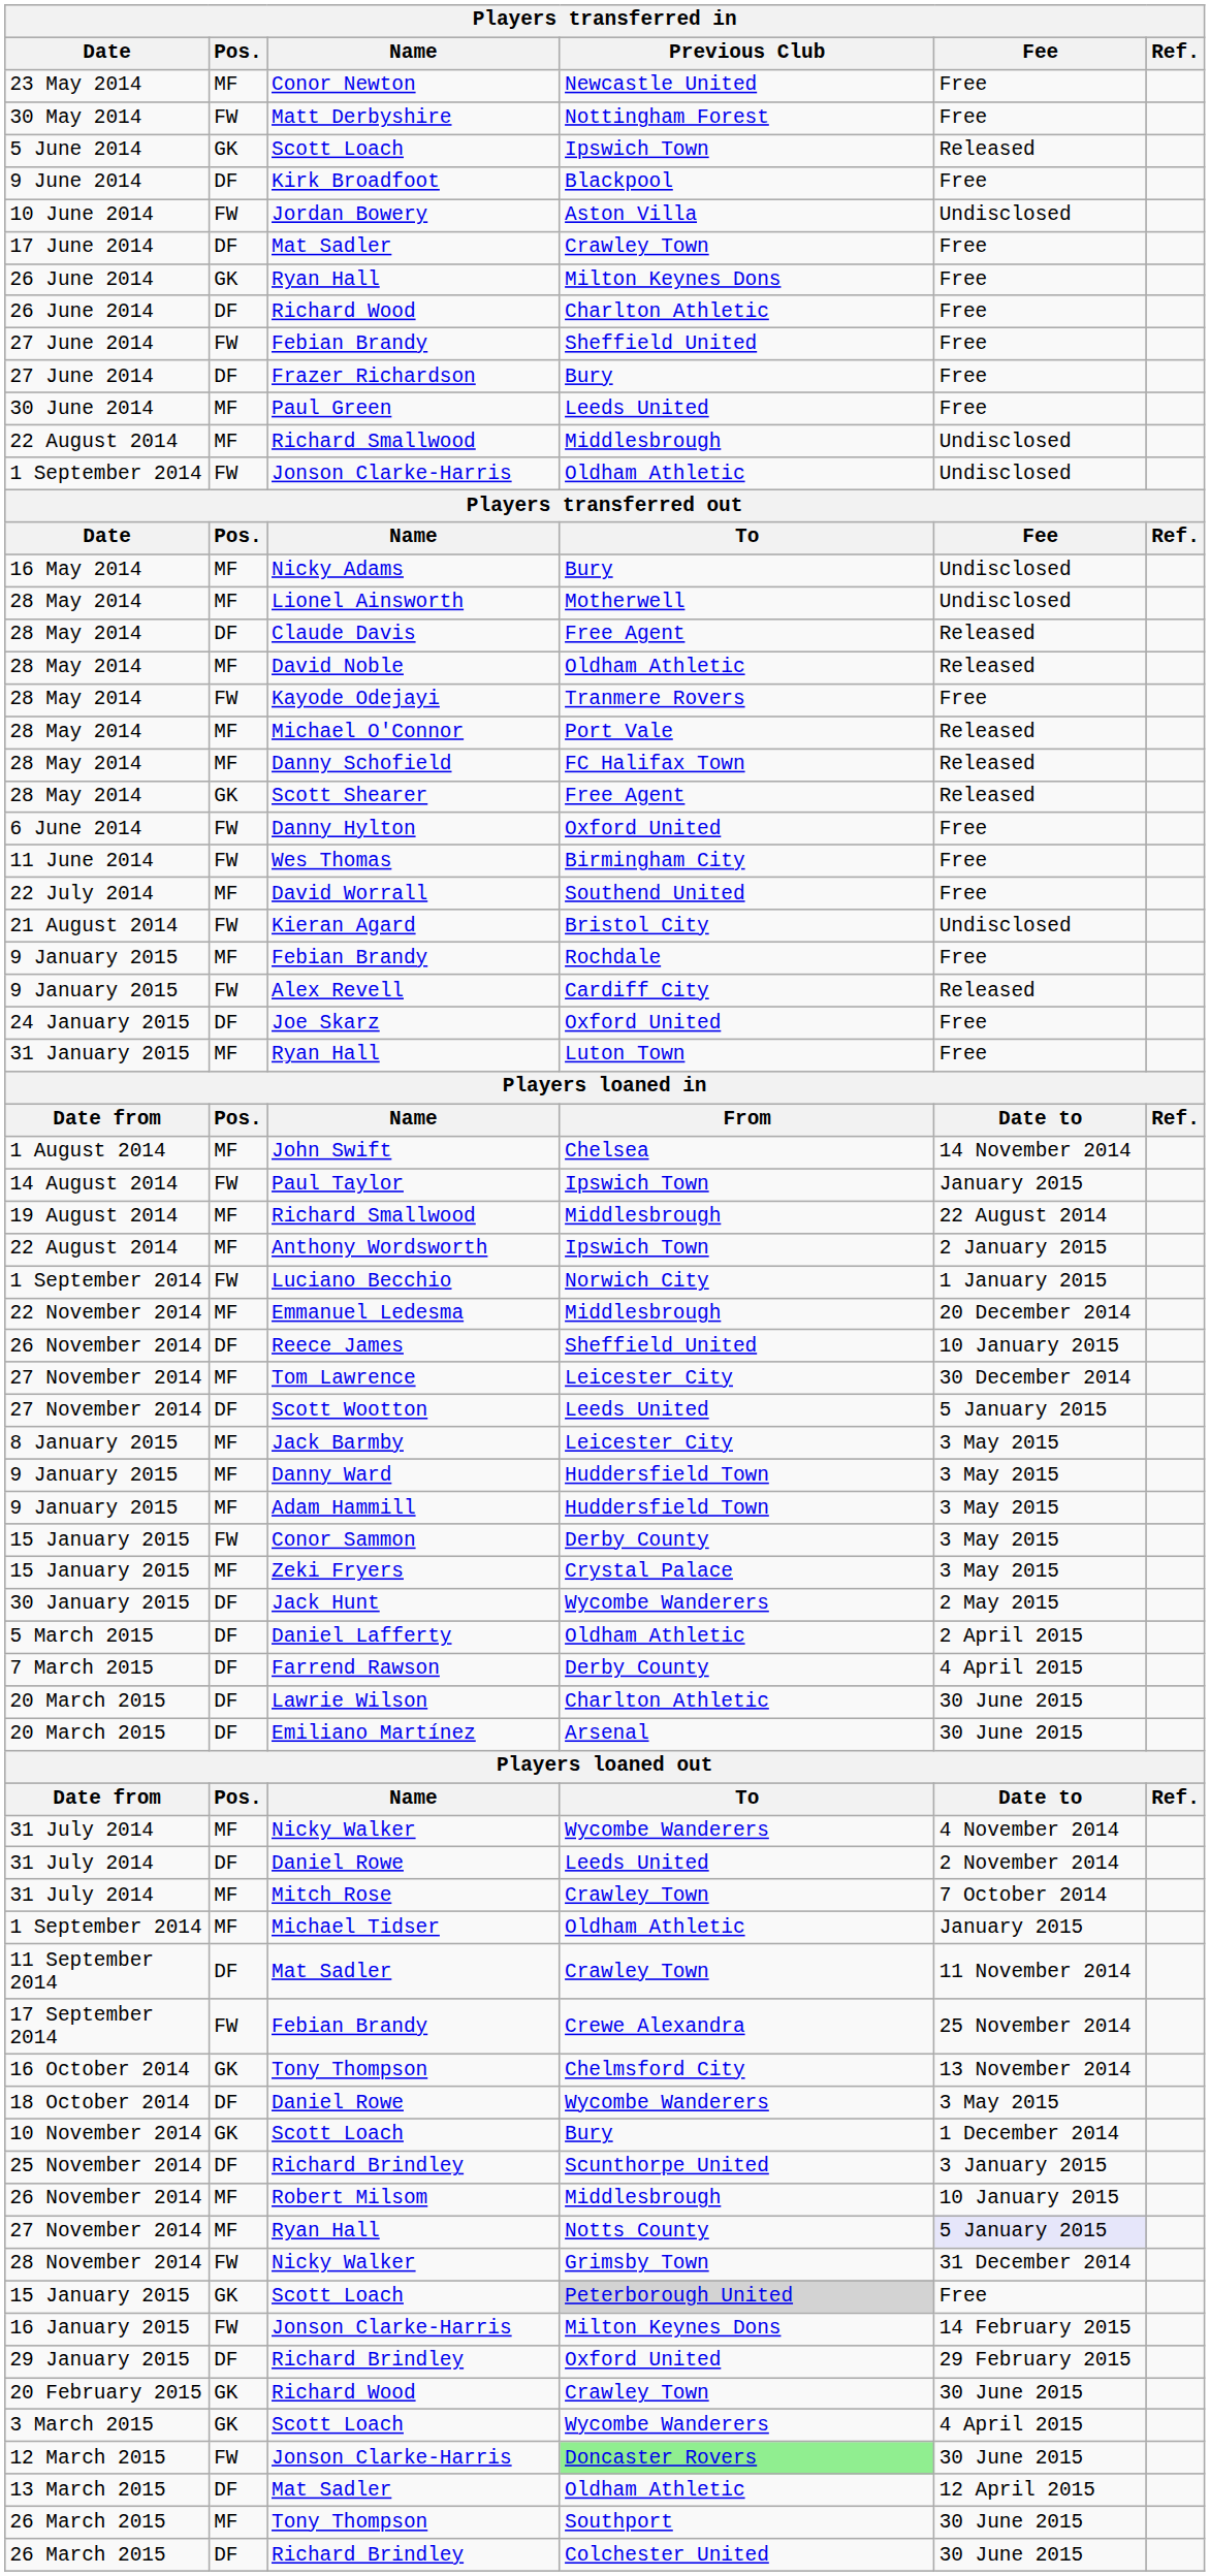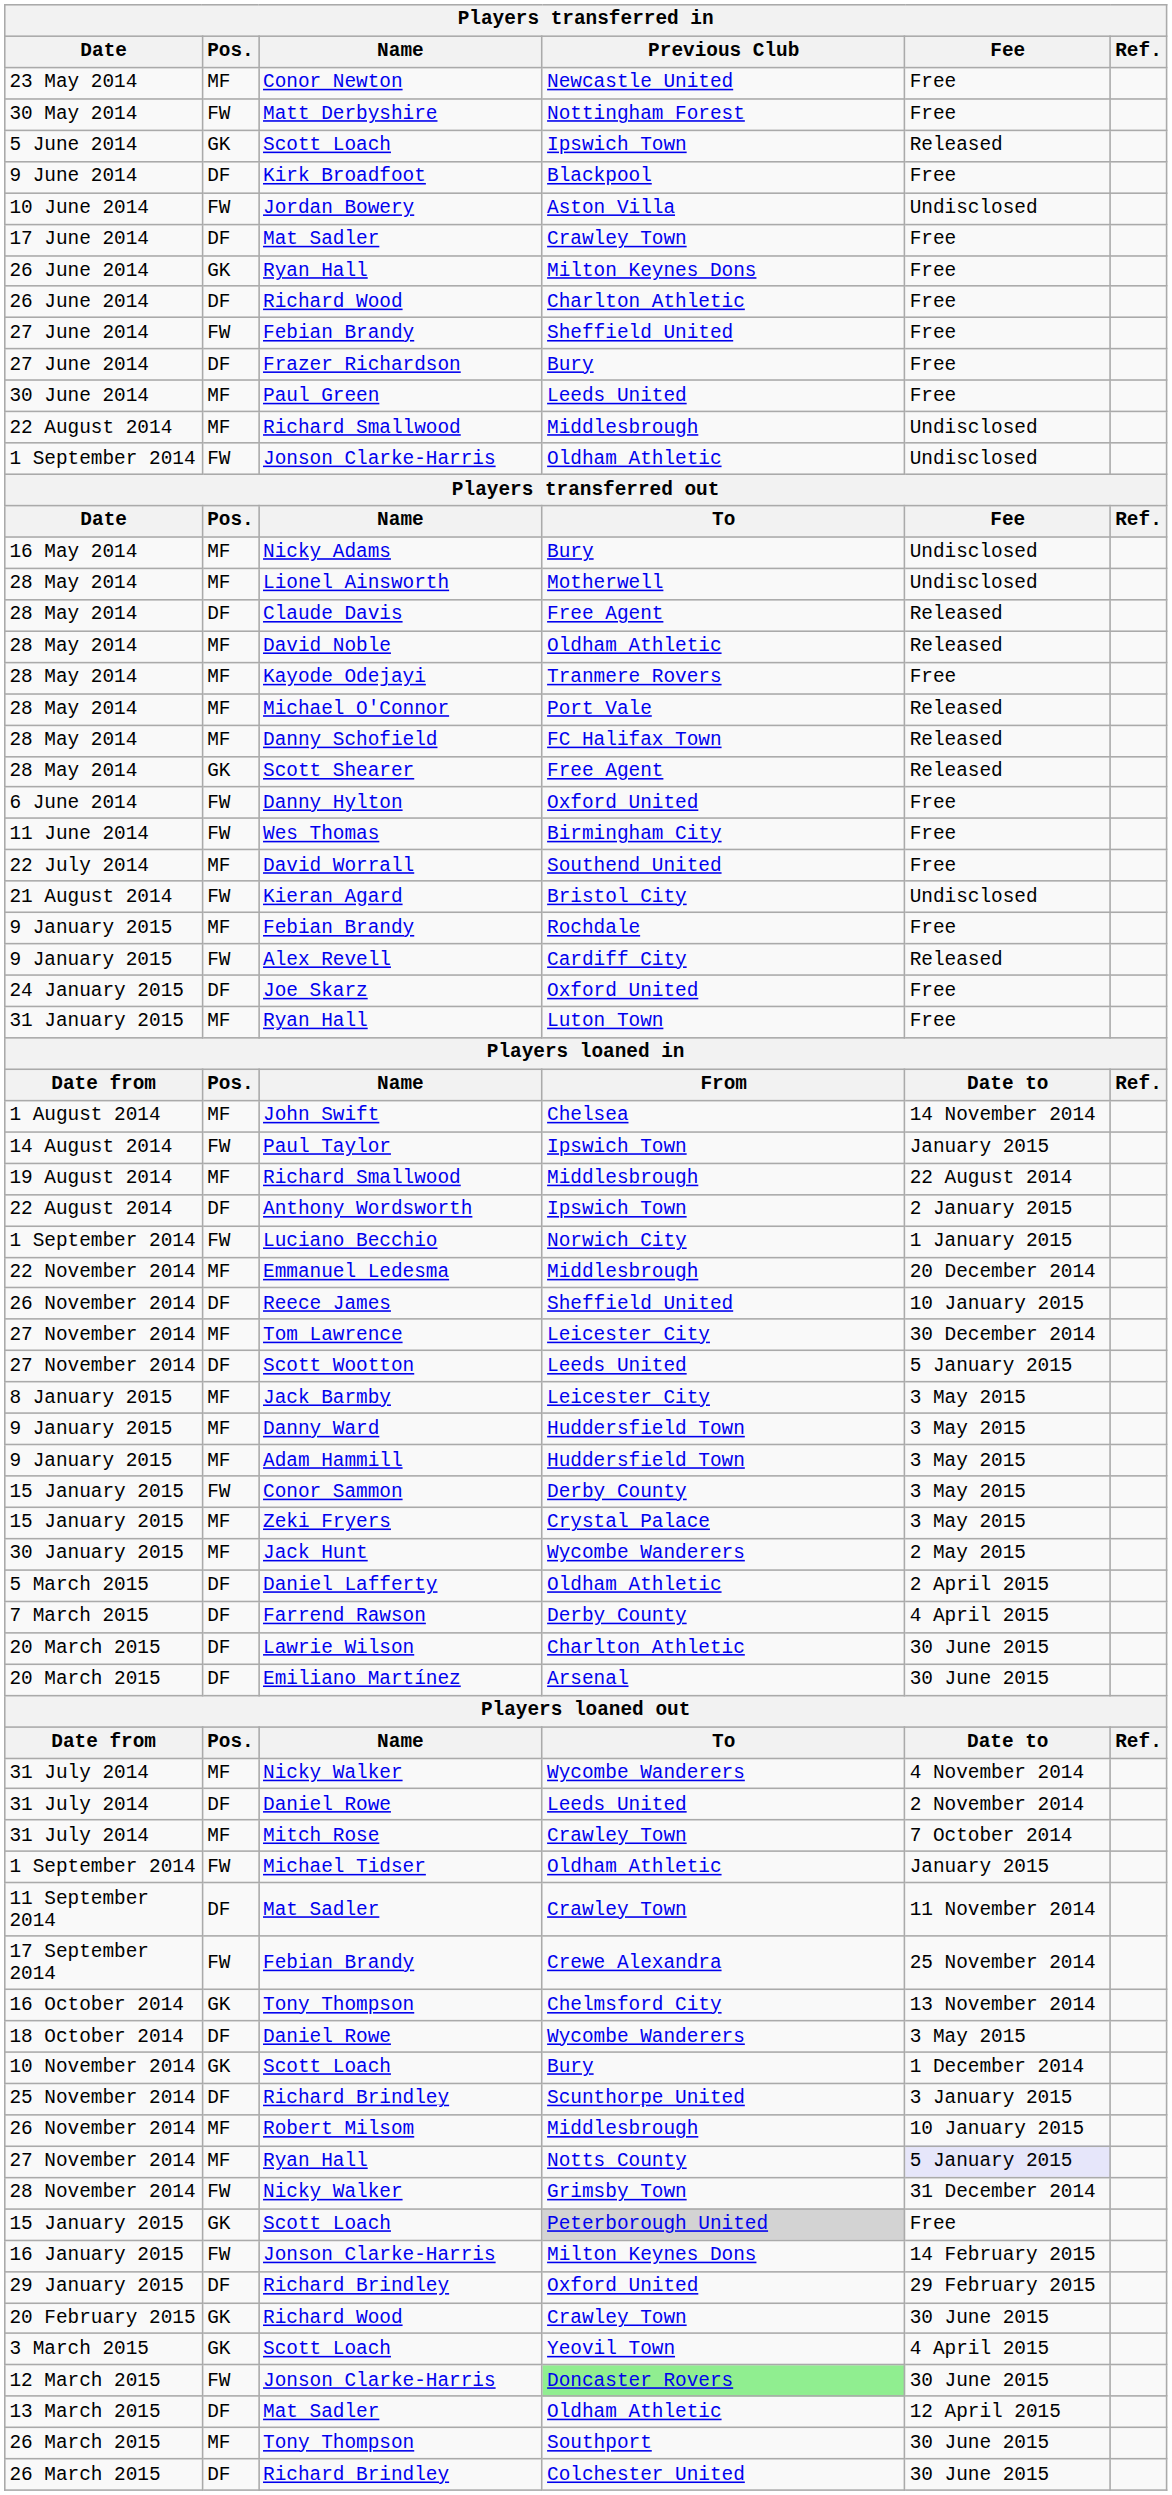Kayode Odejayi | Pos.: FW -> MF
Anthony Wordsworth | Pos.: MF -> DF
Jack Hunt | Pos.: DF -> MF
Michael Tidser | Pos.: MF -> FW
3 March 2015 / Scott Loach | Previous Club: Wycombe Wanderers -> Yeovil Town
